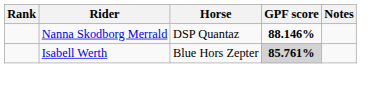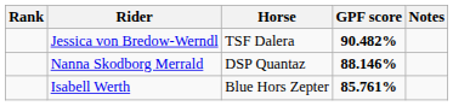+ row: Jessica von Bredow-Werndl | TSF Dalera | 90.482%
Isabell Werth | GPF score: lightgrey background -> no background
